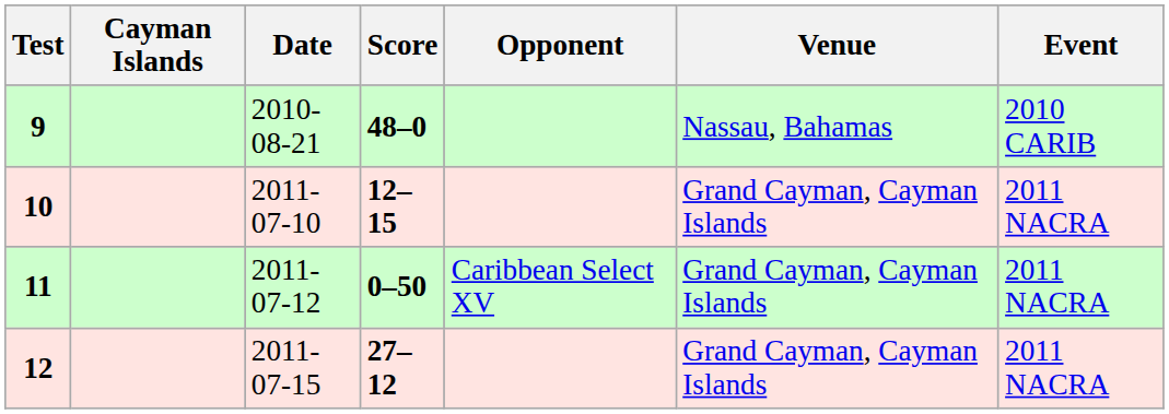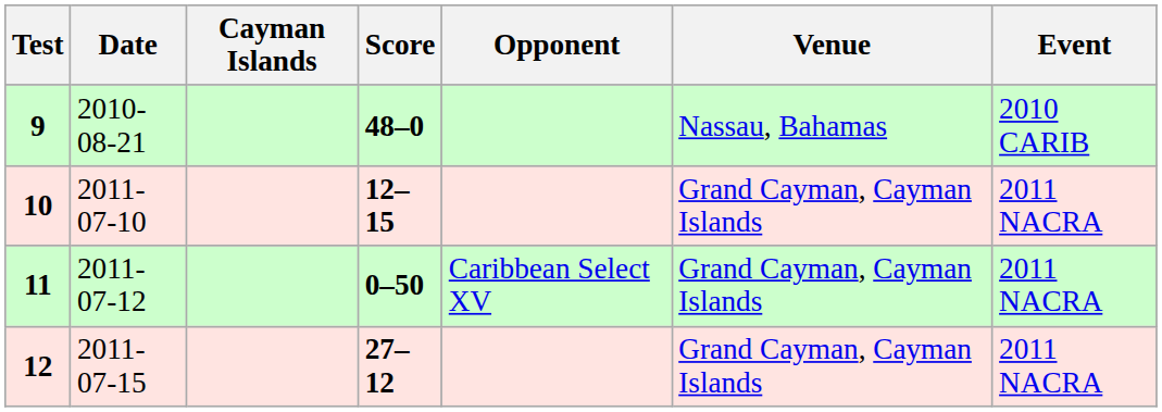columns swapped: Date <-> Cayman Islands
